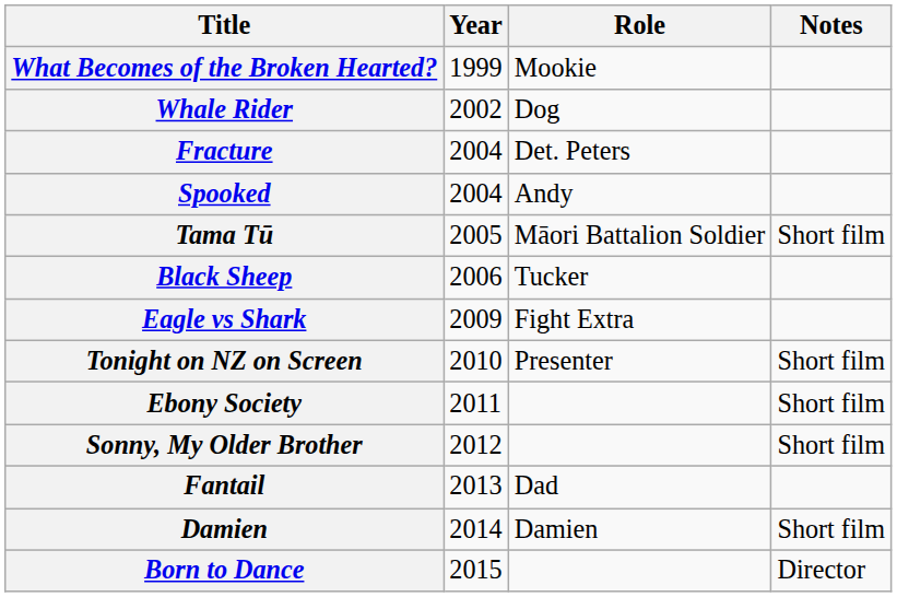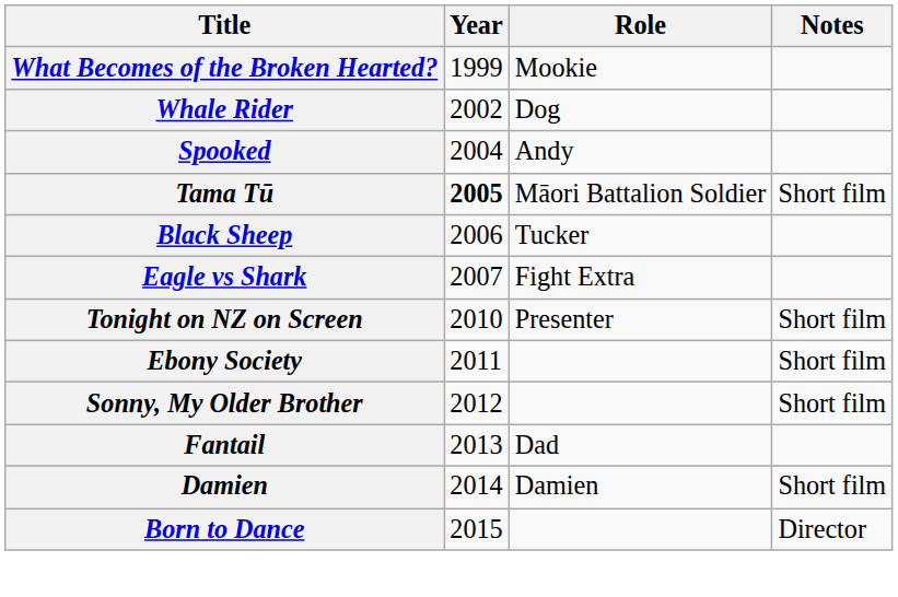- row: Fracture | 2004 | Det. Peters
Tama Tū | Year: normal -> bold
Eagle vs Shark | Year: 2009 -> 2007
